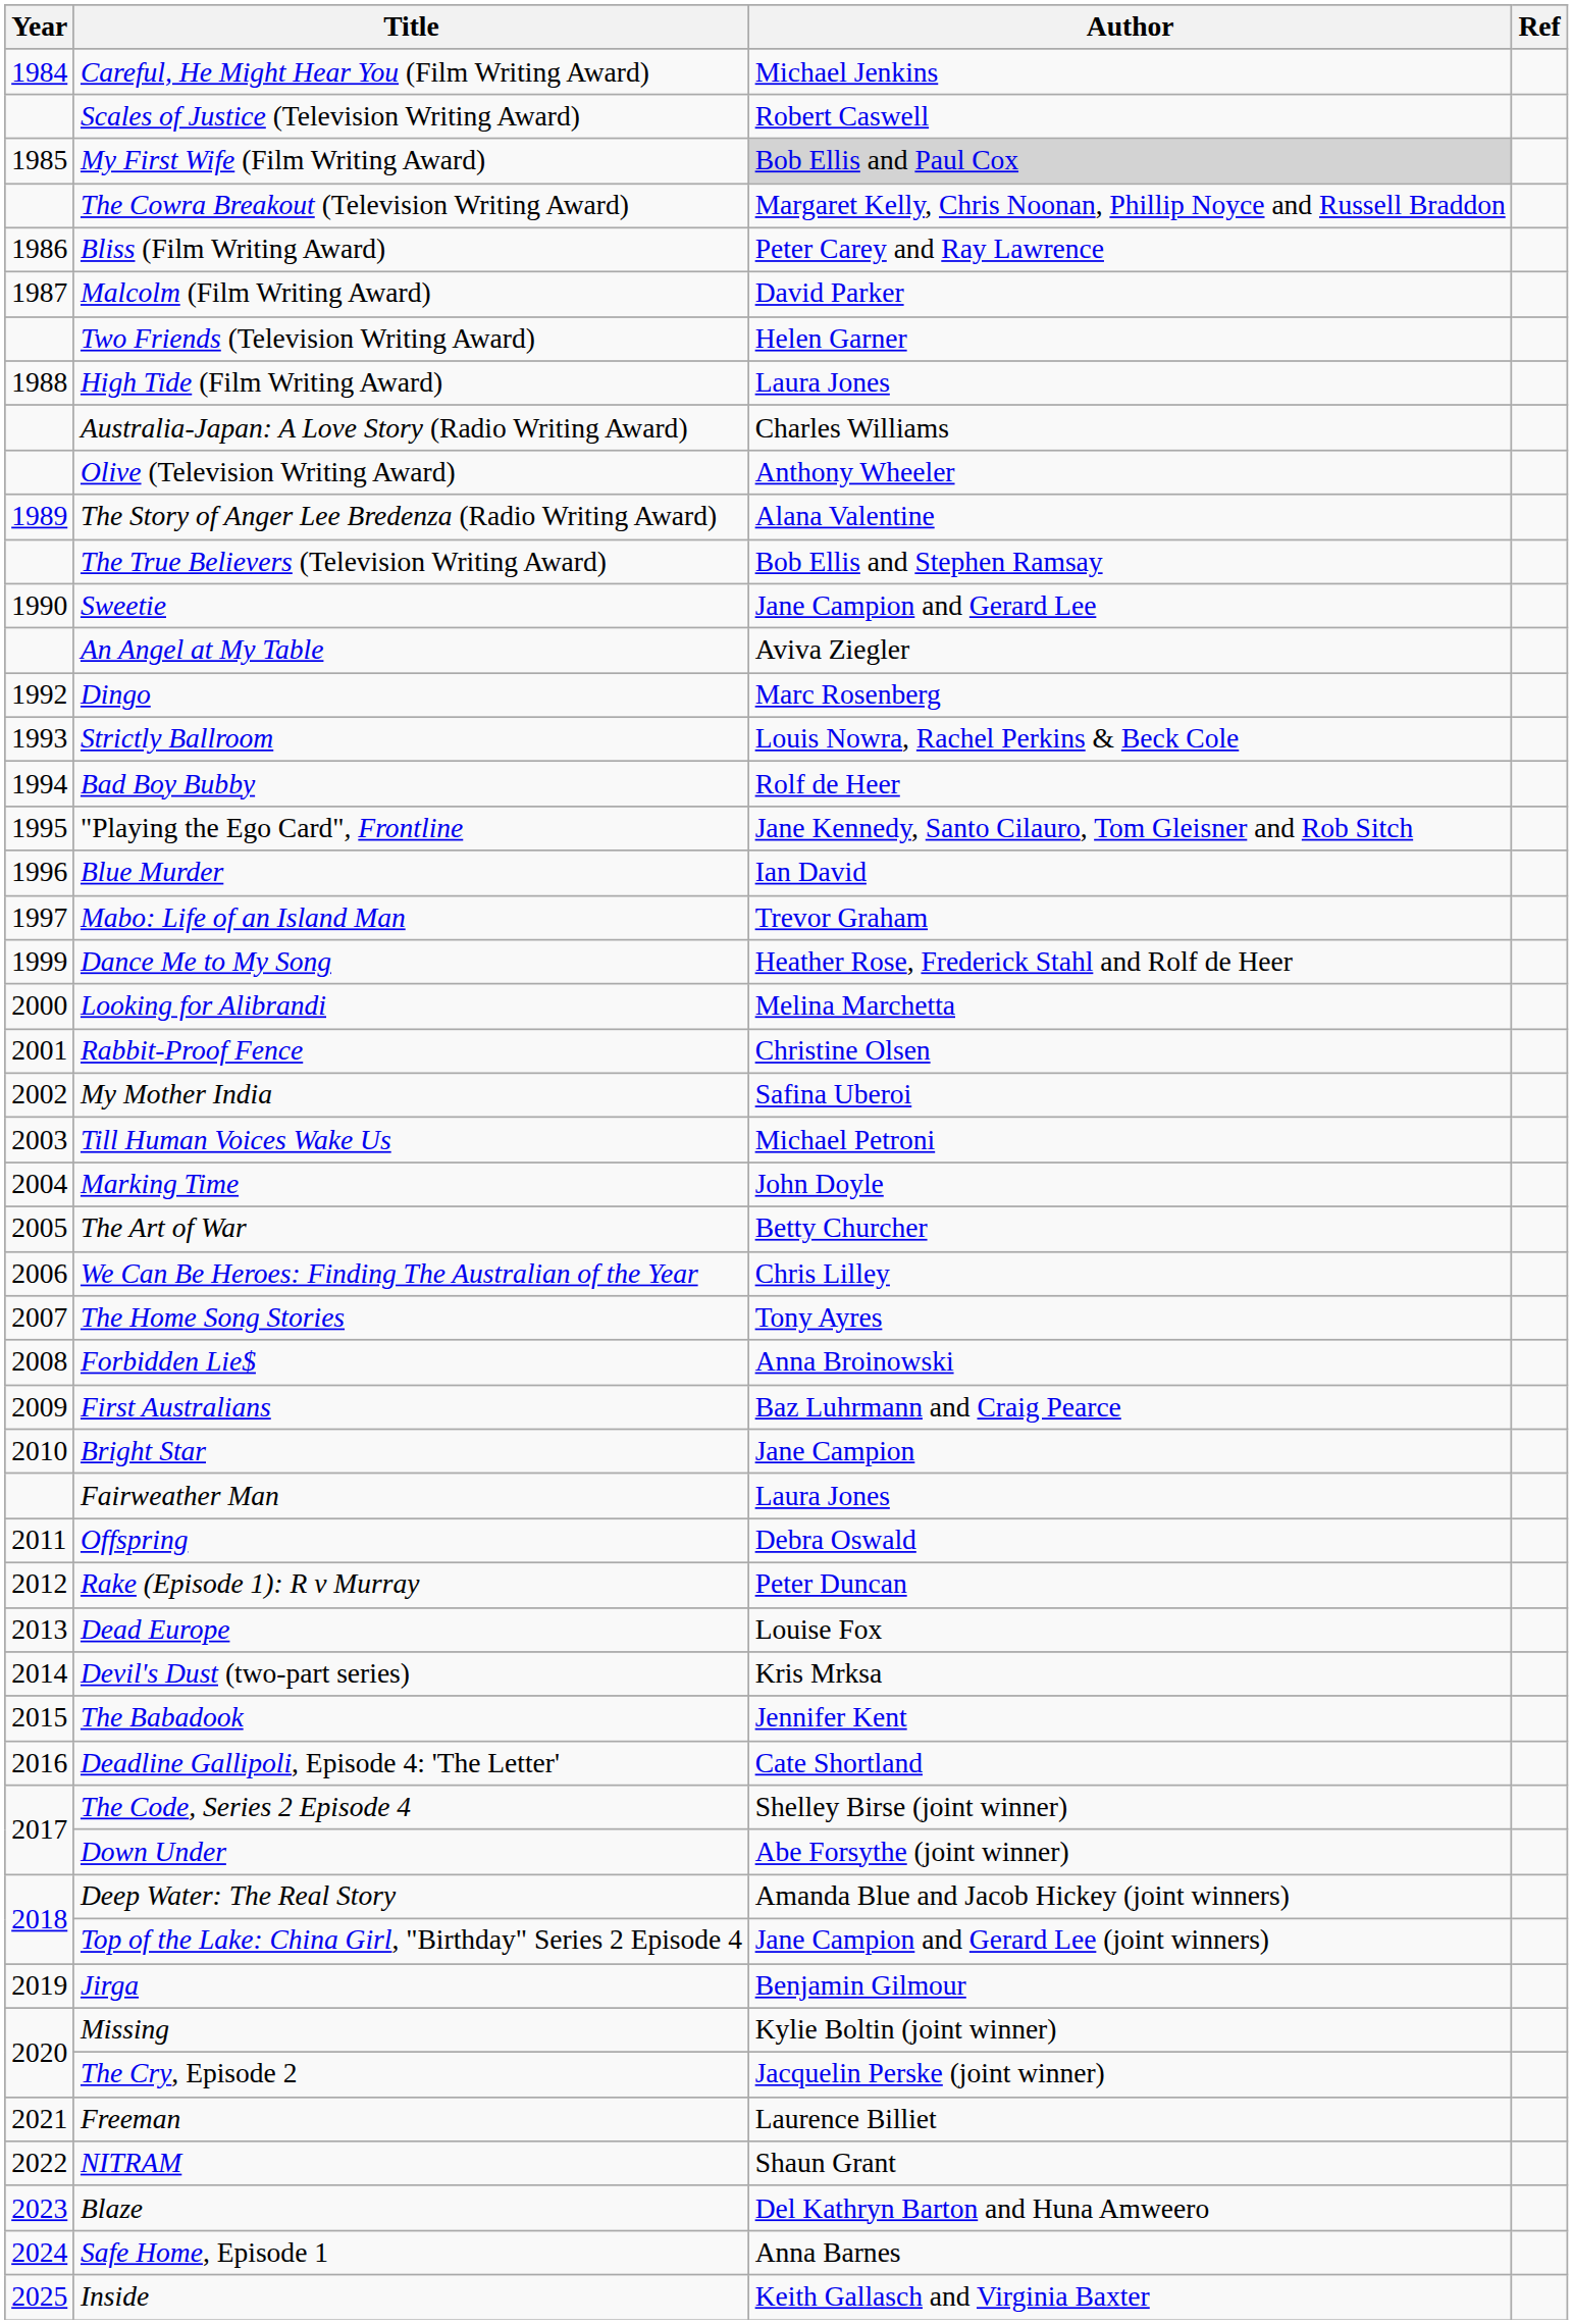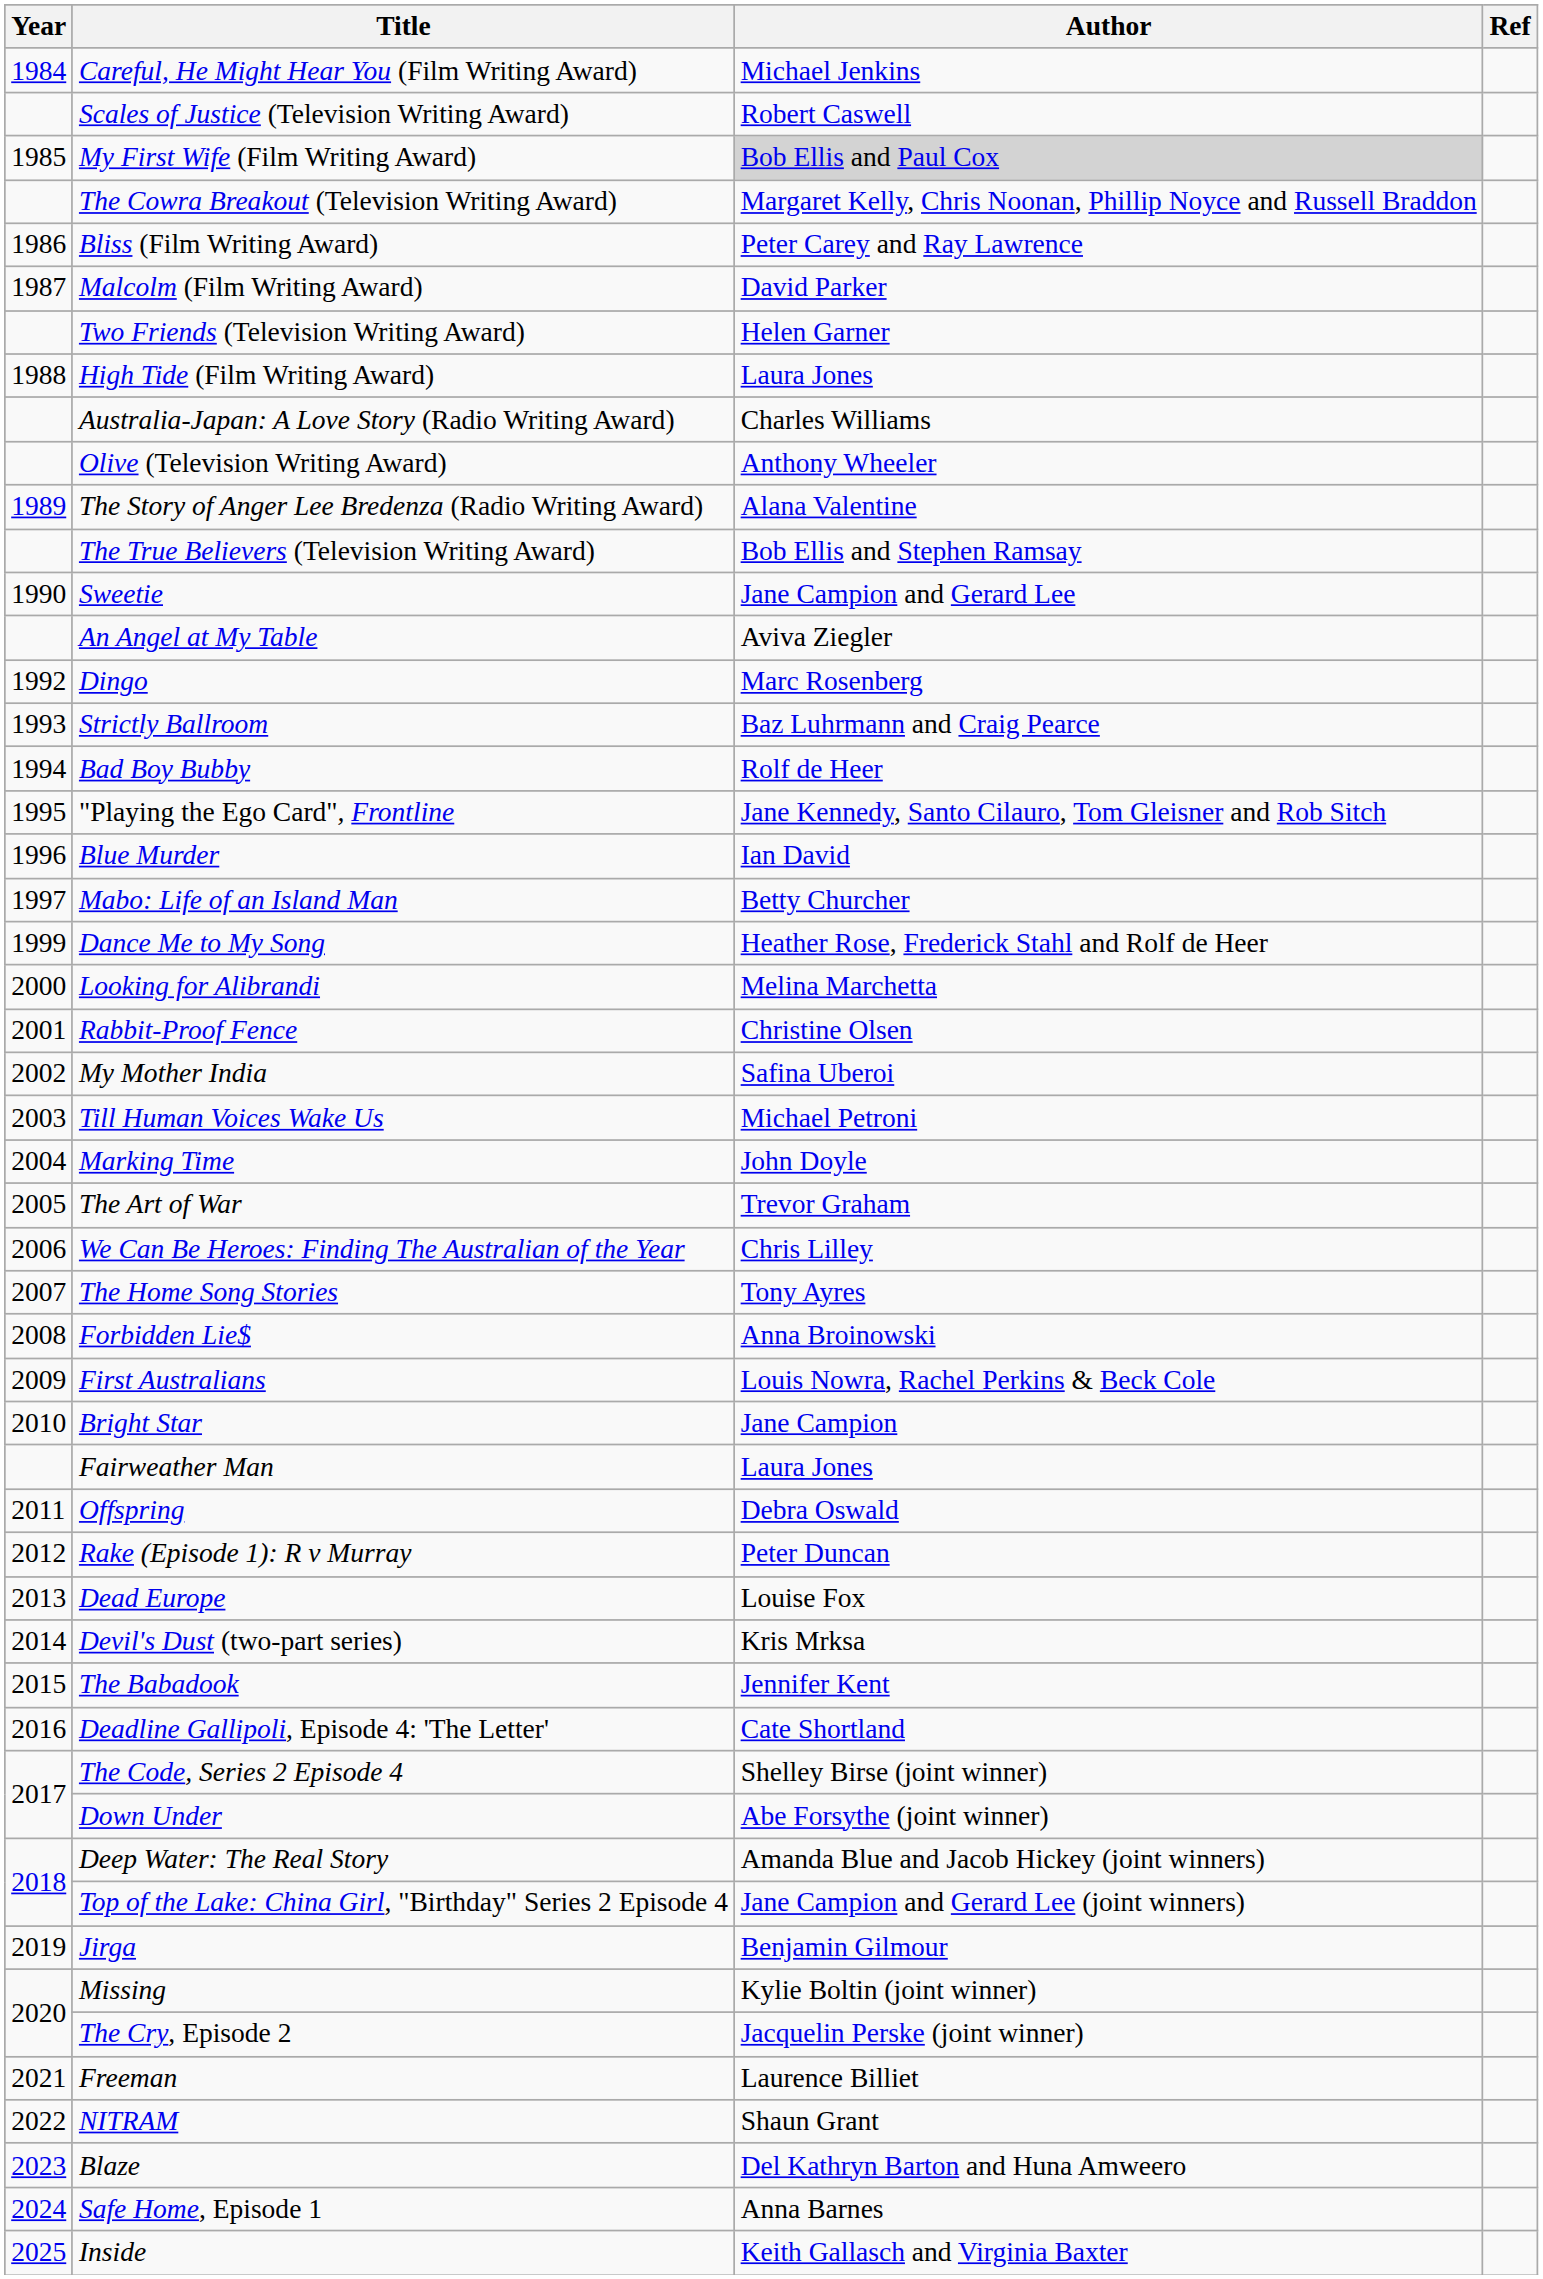Strictly Ballroom | Author: Louis Nowra, Rachel Perkins & Beck Cole -> Baz Luhrmann and Craig Pearce
Mabo: Life of an Island Man | Author: Trevor Graham -> Betty Churcher
The Art of War | Author: Betty Churcher -> Trevor Graham
First Australians | Author: Baz Luhrmann and Craig Pearce -> Louis Nowra, Rachel Perkins & Beck Cole
